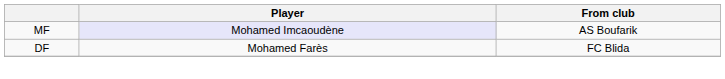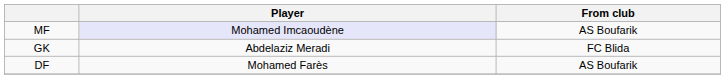+ row: GK | Abdelaziz Meradi | FC Blida
DF | From club: FC Blida -> AS Boufarik
